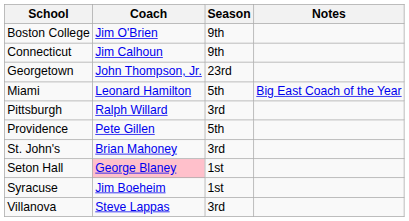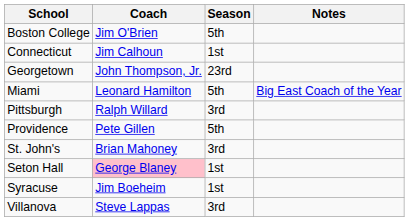Boston College | Season: 9th -> 5th
Connecticut | Season: 9th -> 1st
